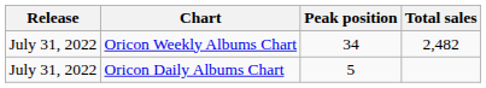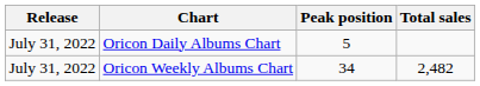rows swapped: Oricon Daily Albums Chart <-> Oricon Weekly Albums Chart
